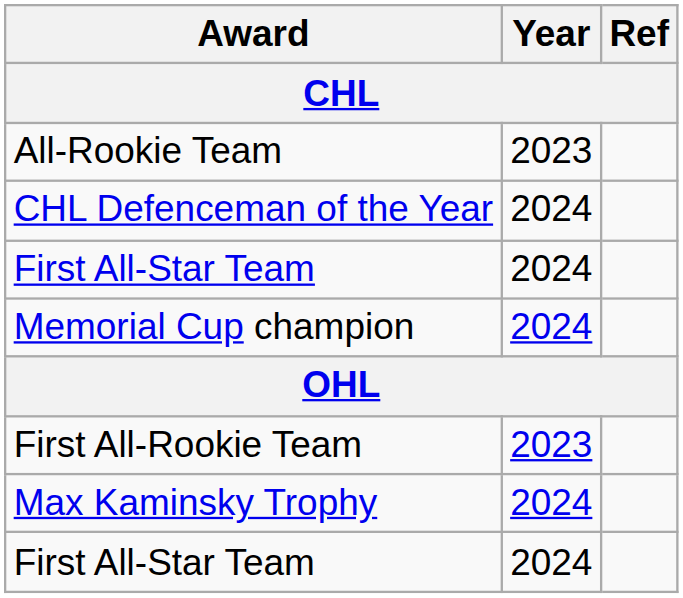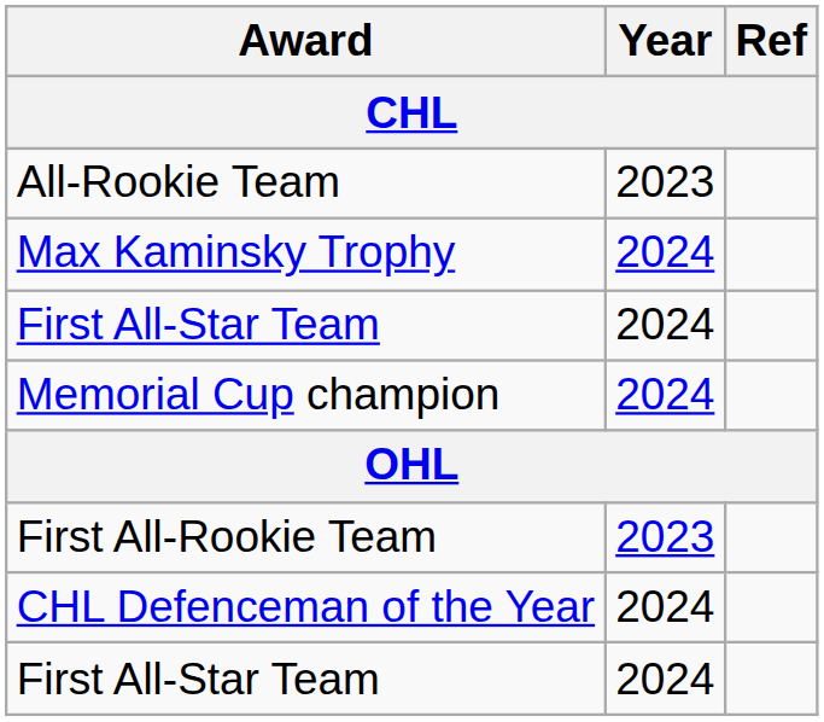rows swapped: CHL Defenceman of the Year <-> Max Kaminsky Trophy
